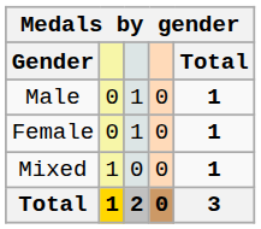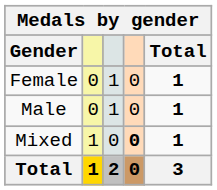rows swapped: Female <-> Male
Mixed | column 4: normal -> bold
